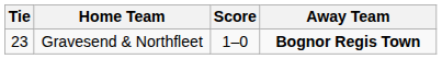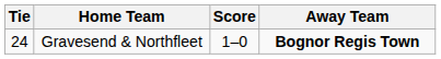Gravesend & Northfleet | Tie: 23 -> 24
